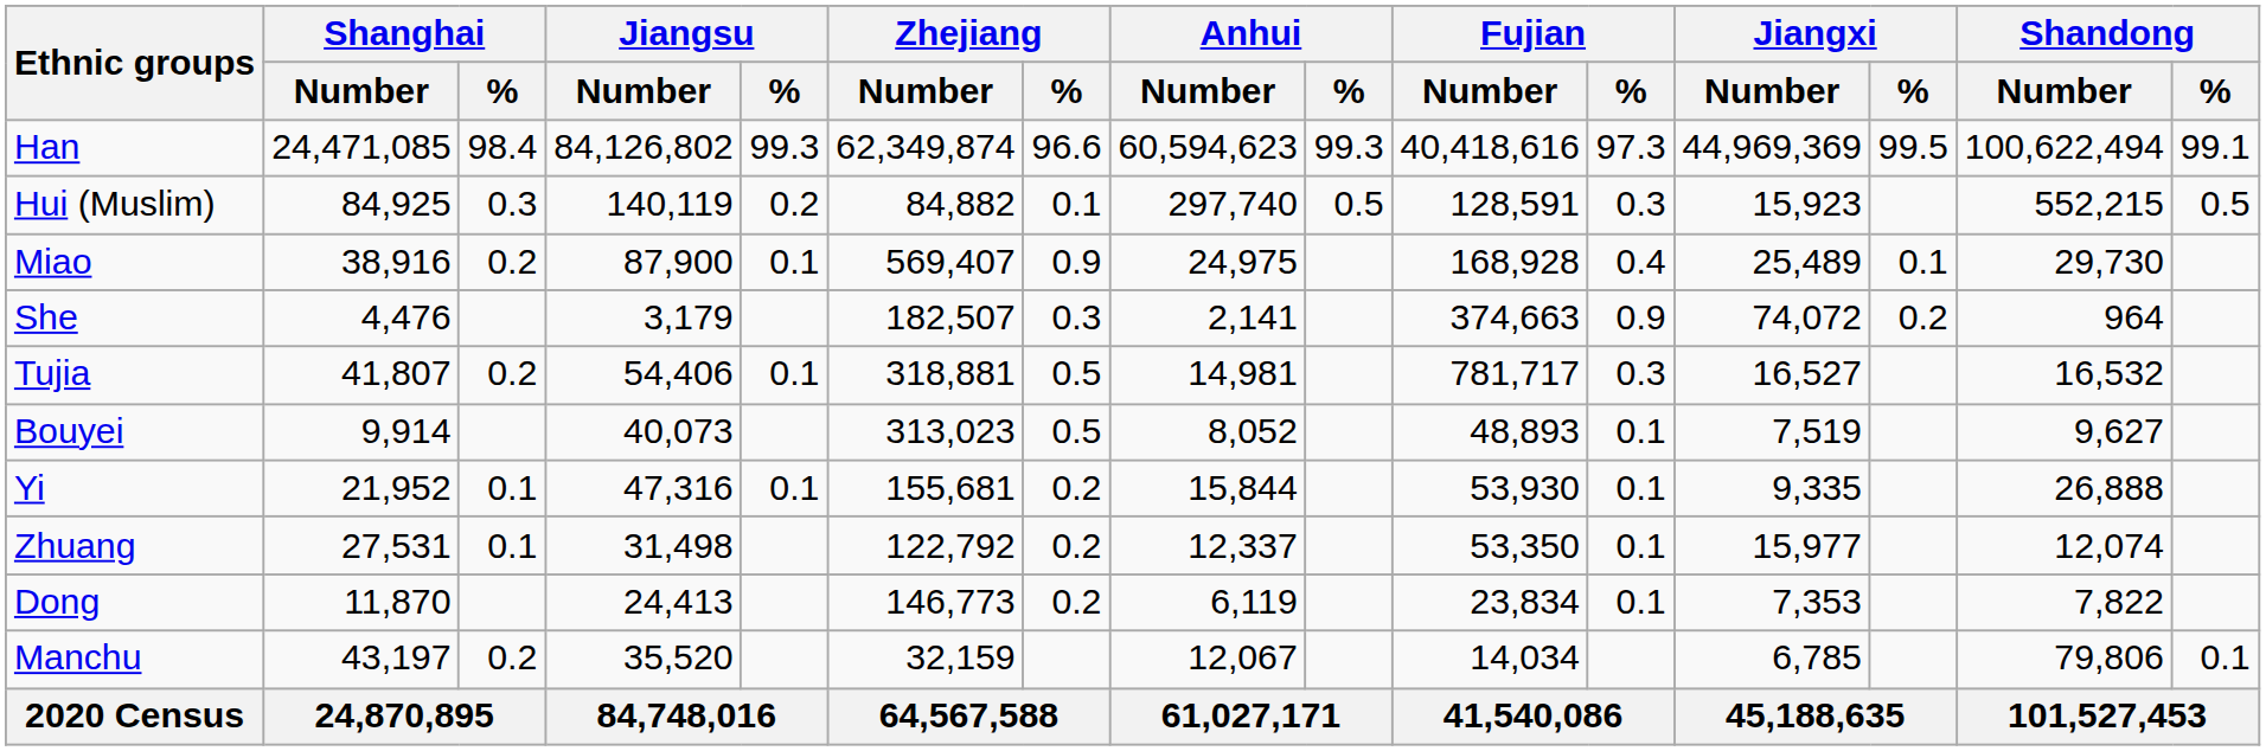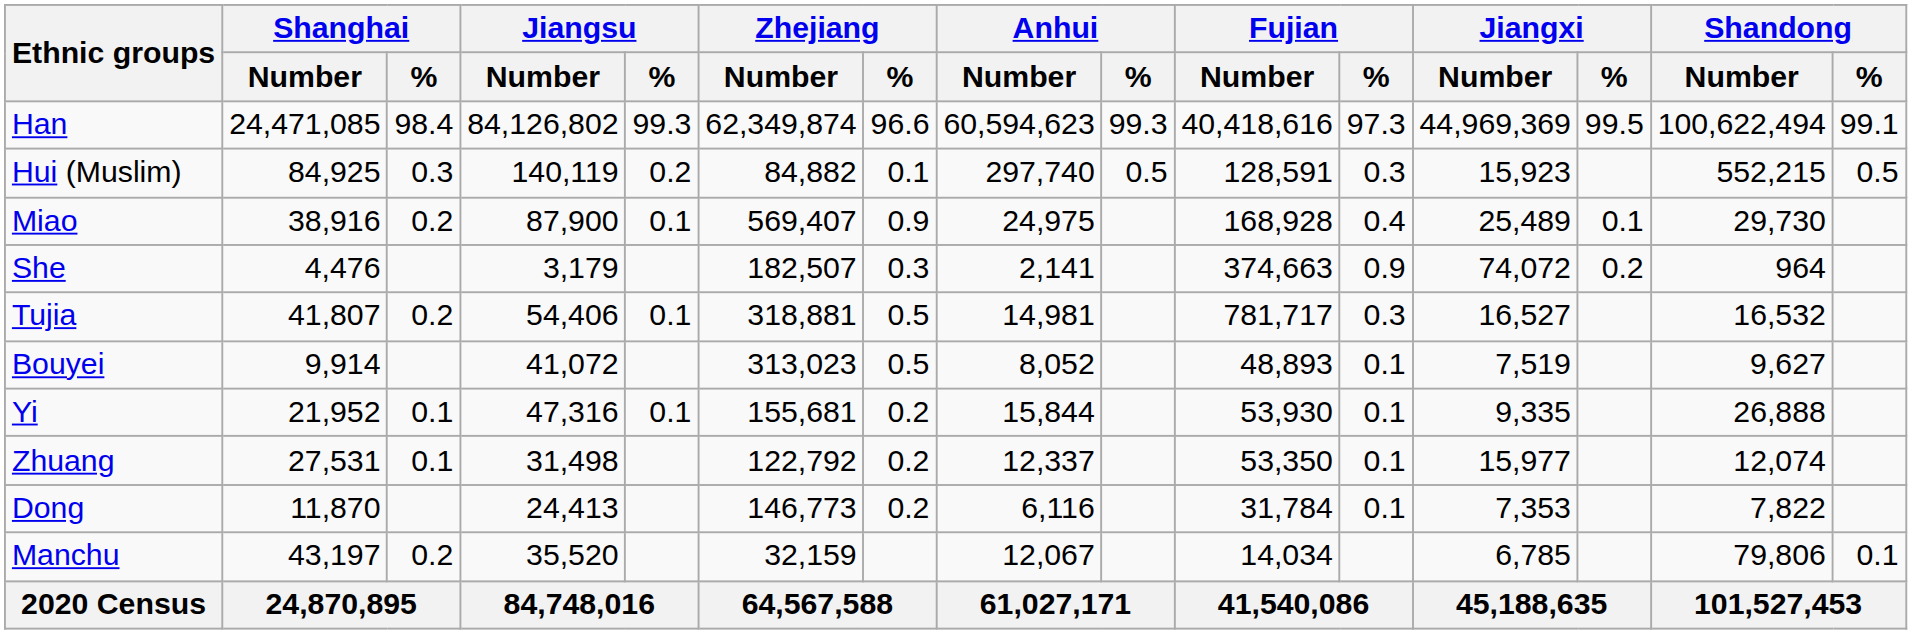Bouyei | Jiangsu / Number: 40,073 -> 41,072
Dong | Anhui / Number: 6,119 -> 6,116
Dong | Fujian / Number: 23,834 -> 31,784
